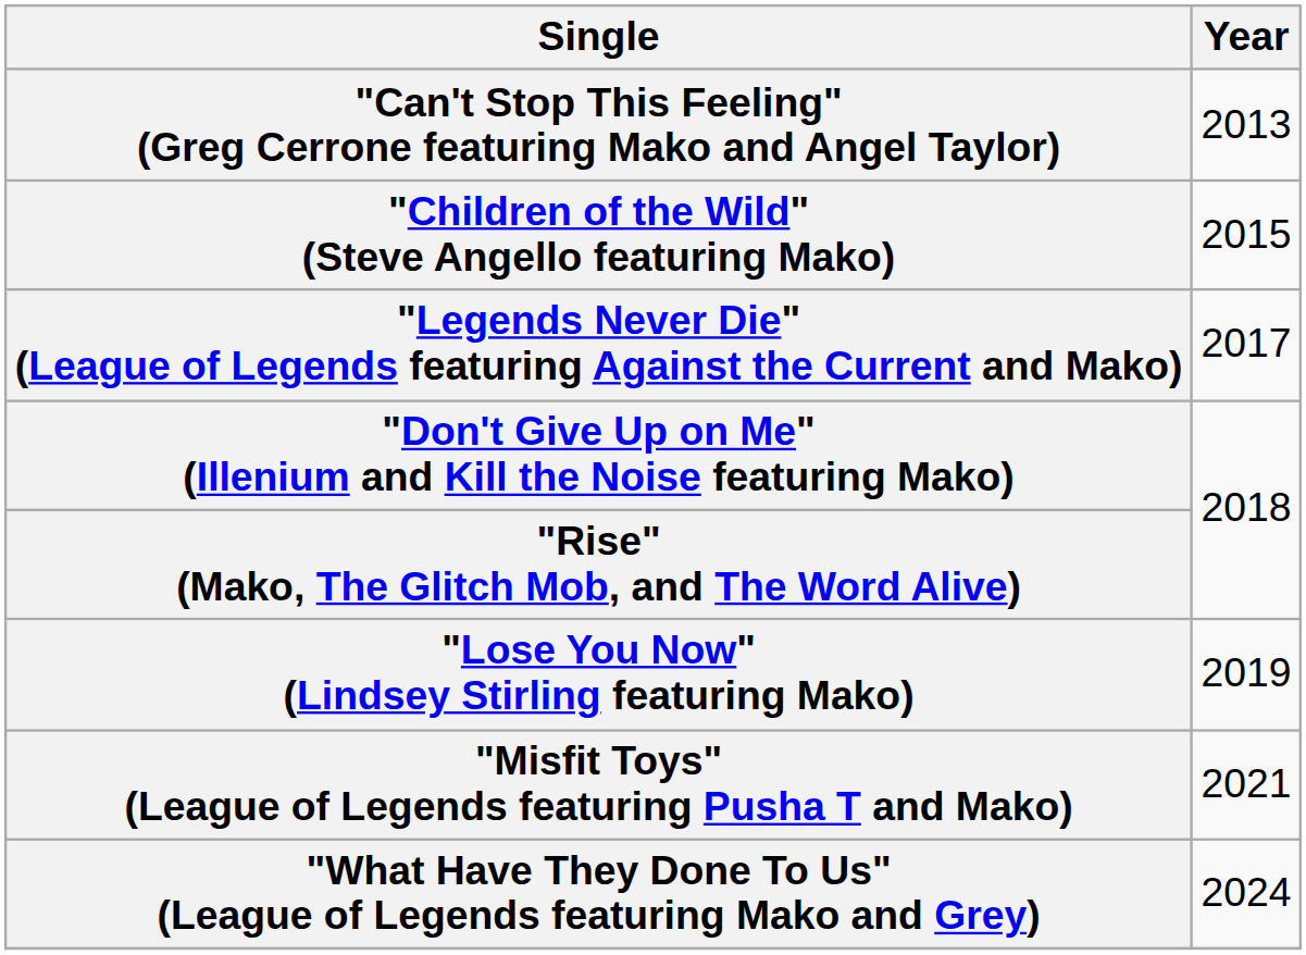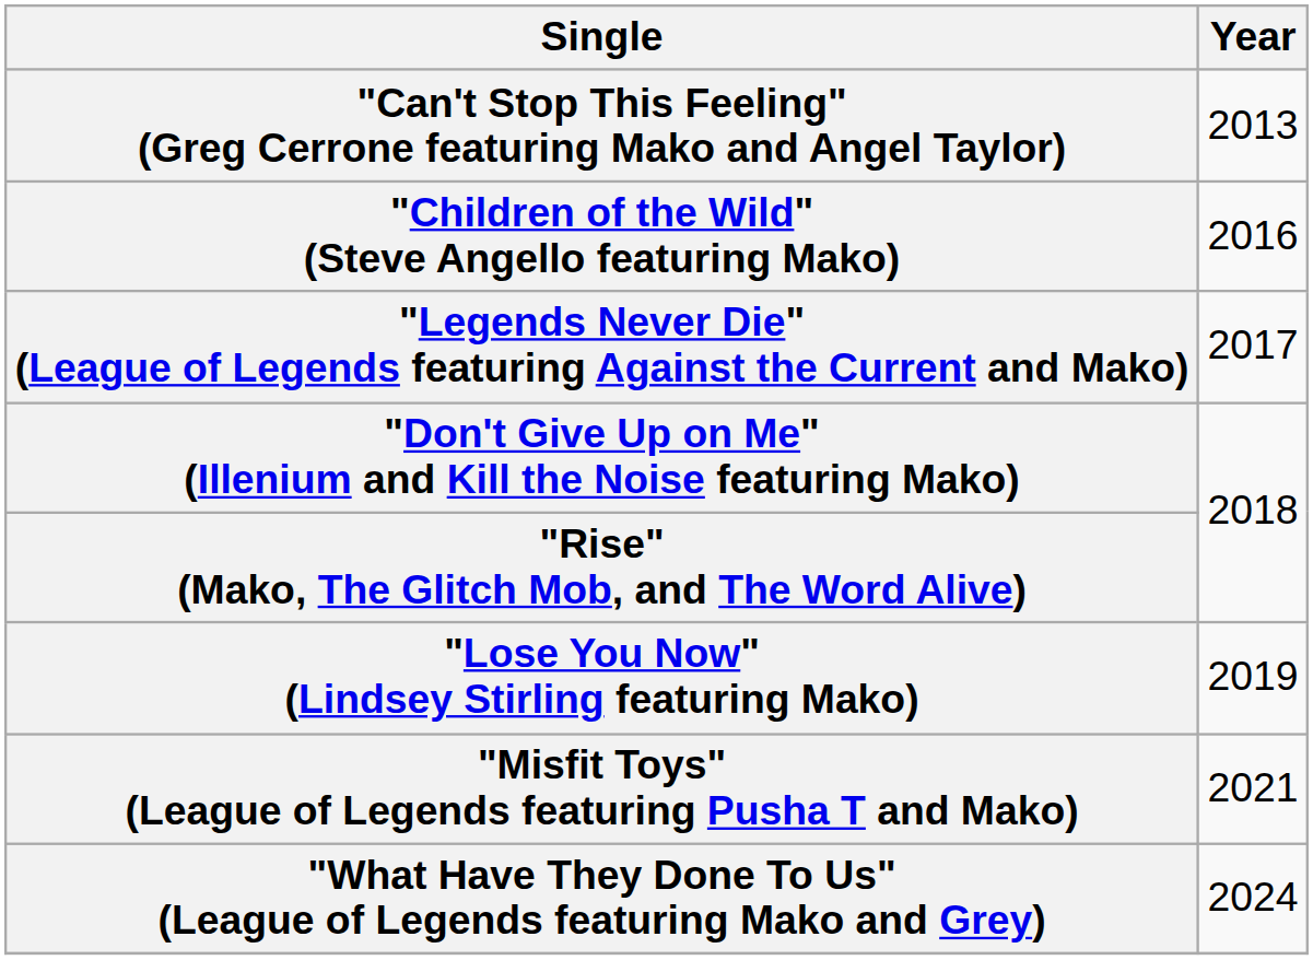"Children of the Wild" (Steve Angello featuring Mako) | Year: 2015 -> 2016
